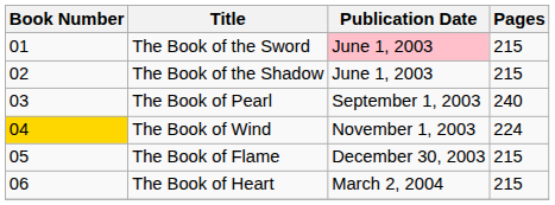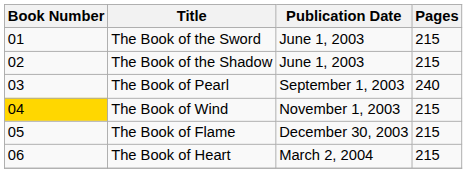The Book of the Sword | Publication Date: pink background -> no background
The Book of Wind | Pages: 224 -> 215
